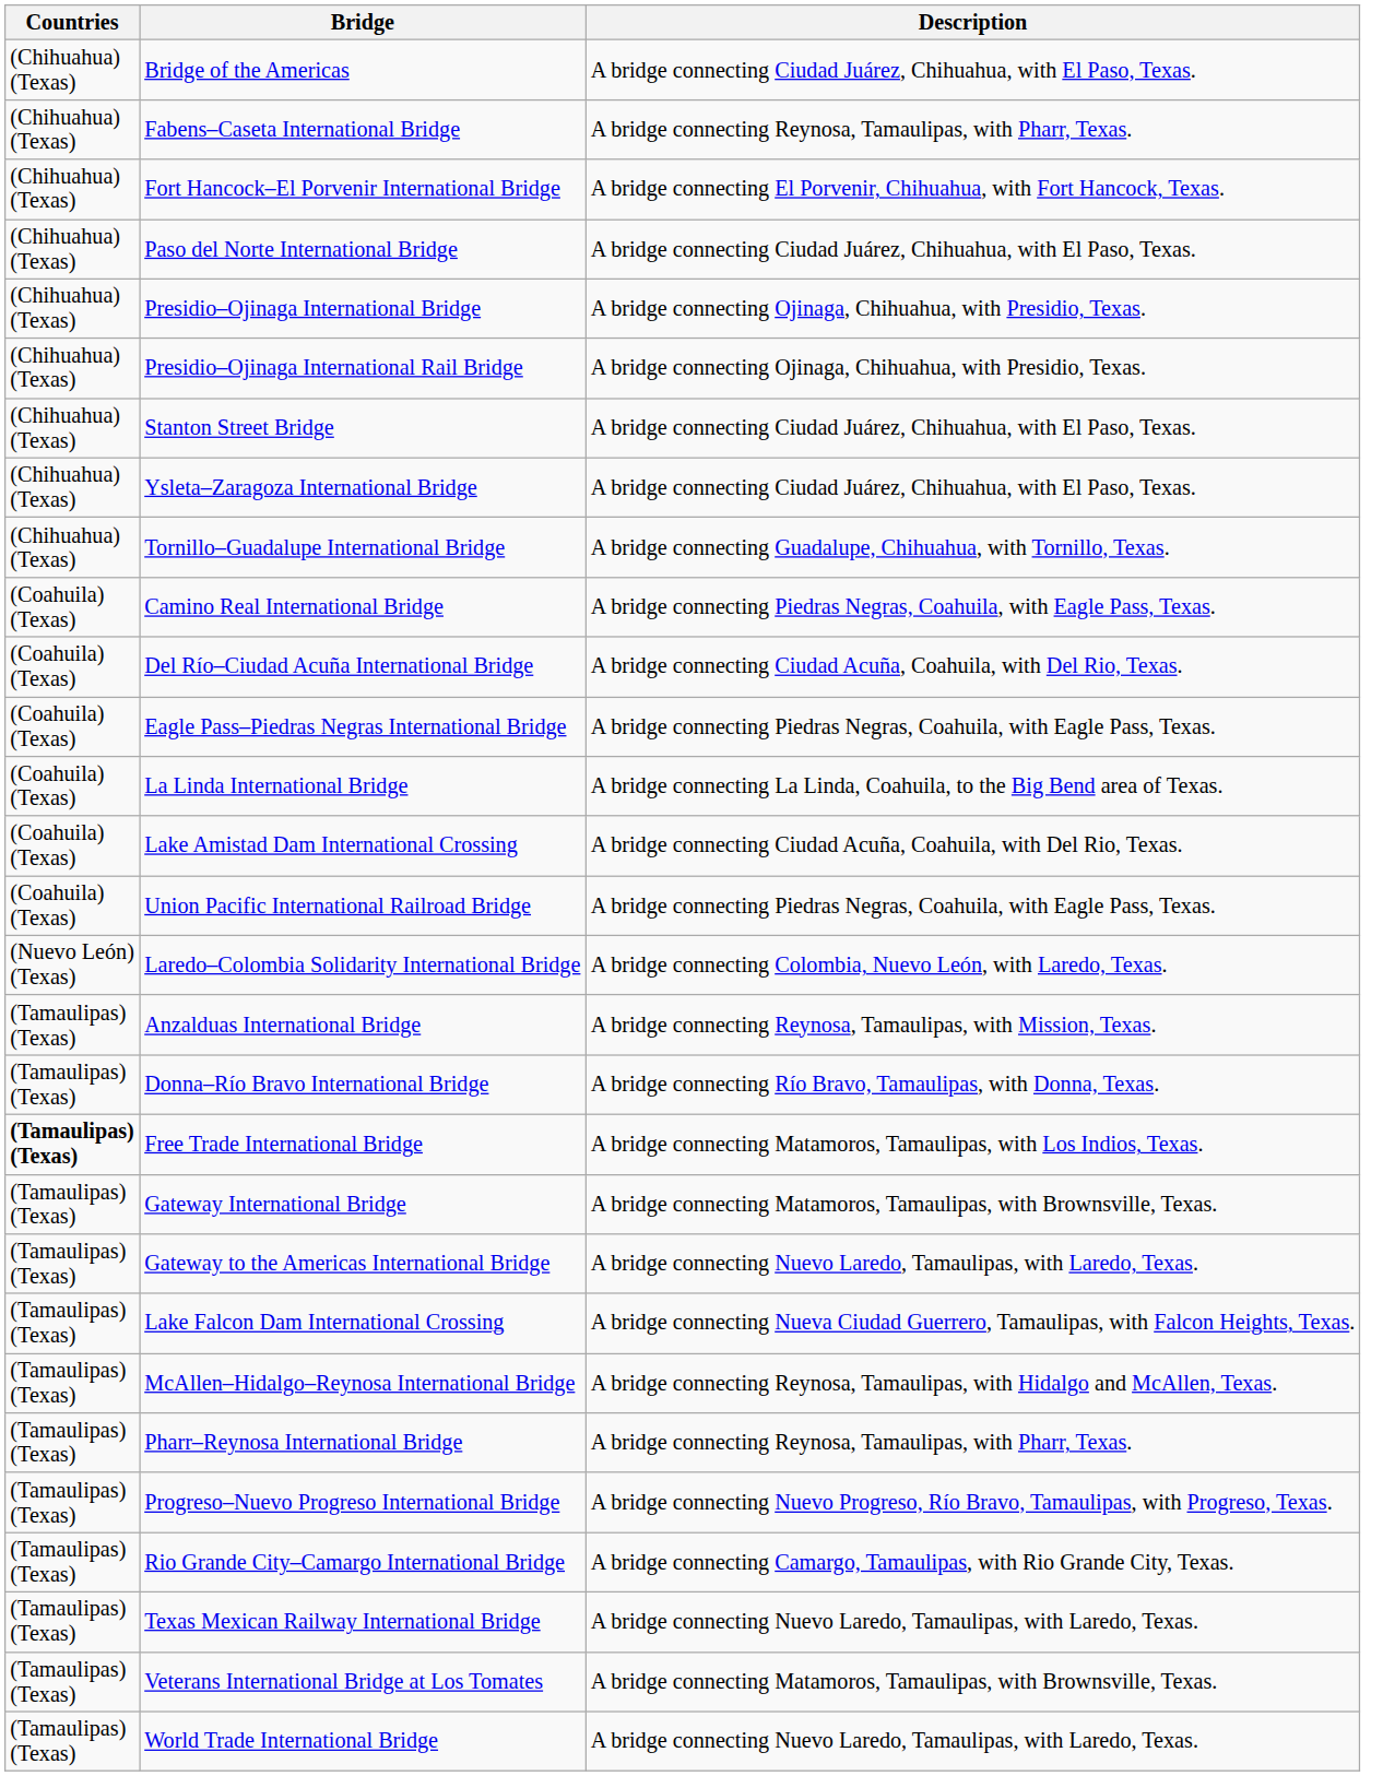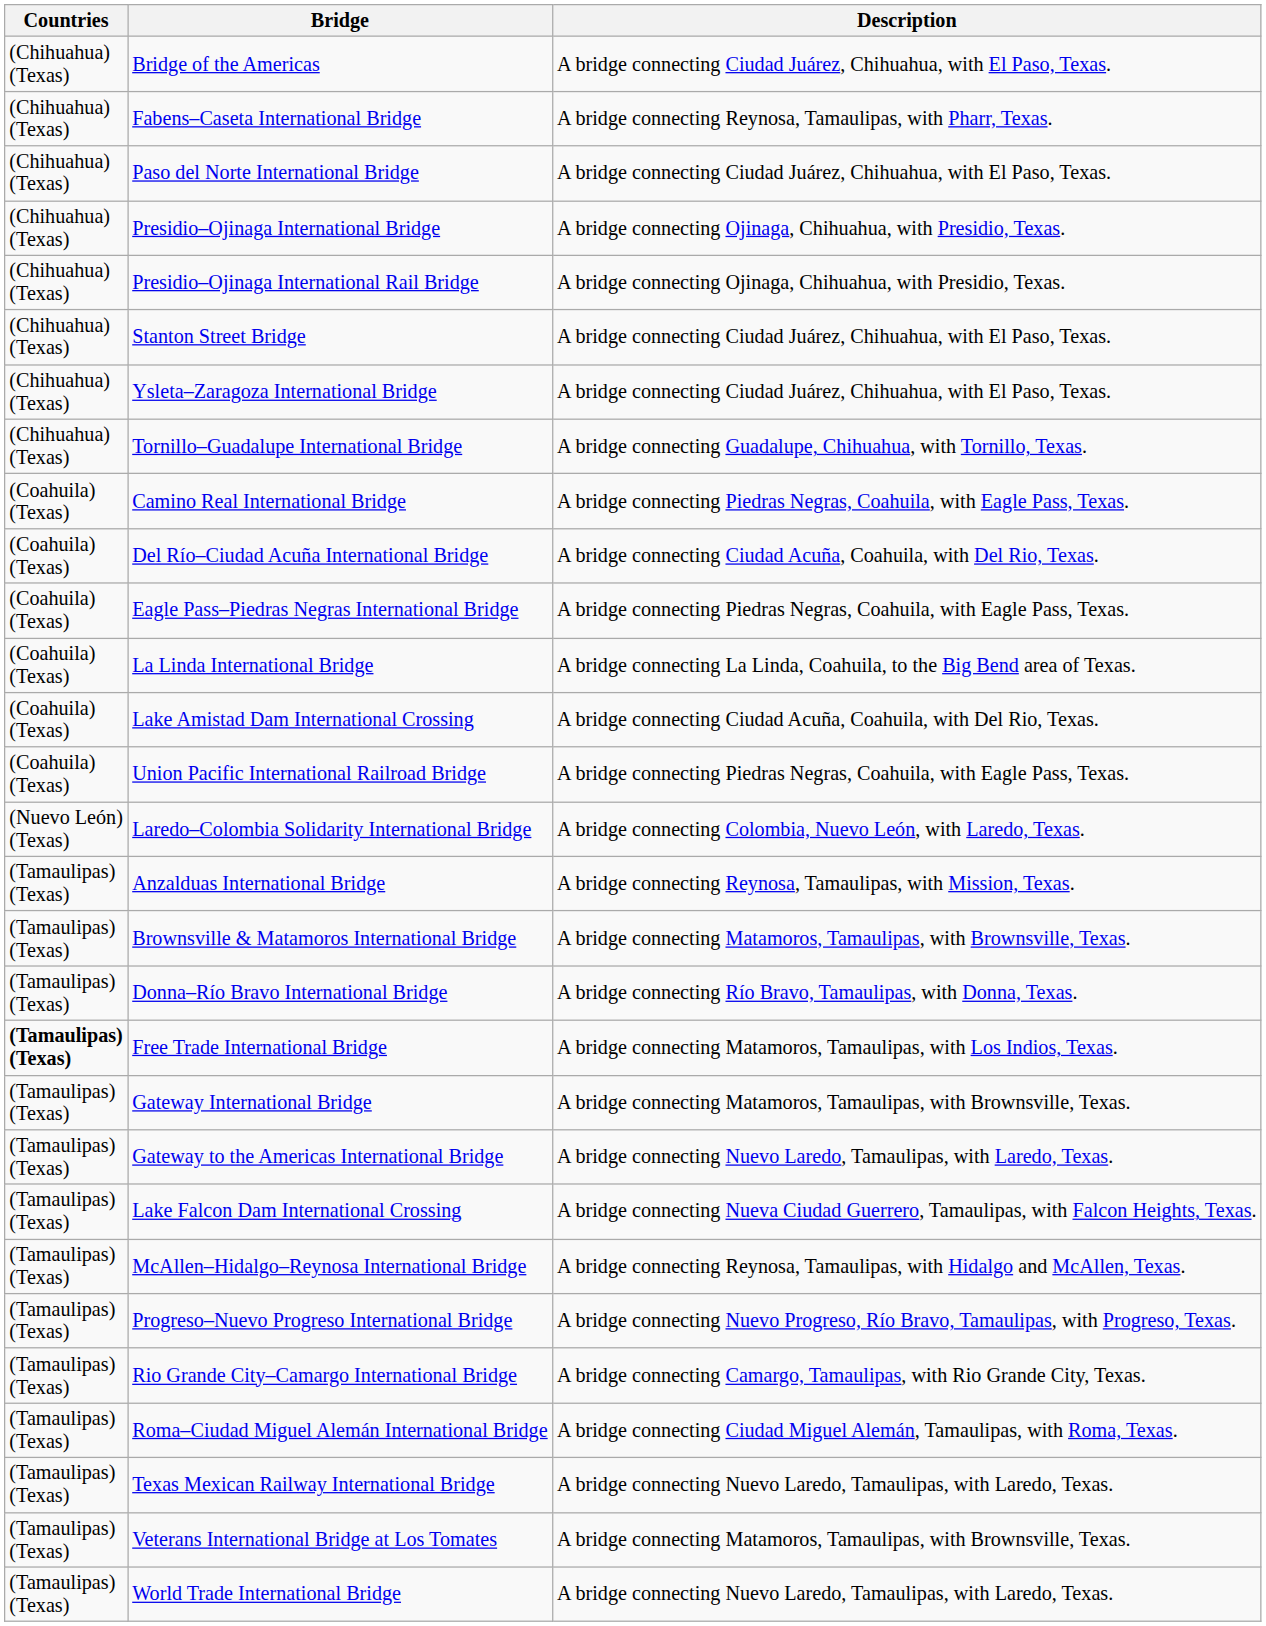- row: (Chihuahua) (Texas) | Fort Hancock–El Porvenir International Bridge | A bridge connecting El Porvenir, Chihuahua, with Fort Hancock, Texas.
+ row: (Tamaulipas) (Texas) | Brownsville & Matamoros International Bridge | A bridge connecting Matamoros, Tamaulipas, with Brownsville, Texas.
- row: (Tamaulipas) (Texas) | Pharr–Reynosa International Bridge | A bridge connecting Reynosa, Tamaulipas, with Pharr, Texas.
+ row: (Tamaulipas) (Texas) | Roma–Ciudad Miguel Alemán International Bridge | A bridge connecting Ciudad Miguel Alemán, Tamaulipas, with Roma, Texas.
